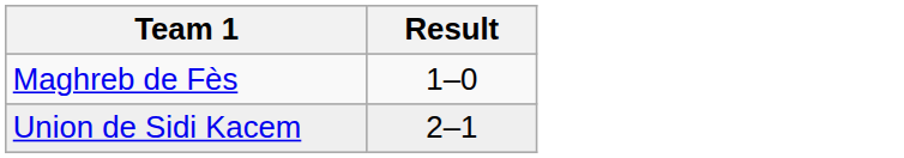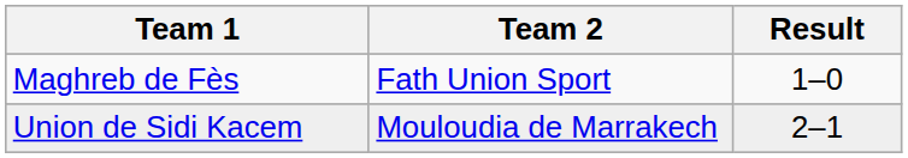+ column: Team 2 | Fath Union Sport | Mouloudia de Marrakech
